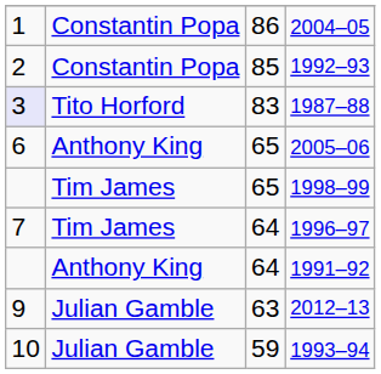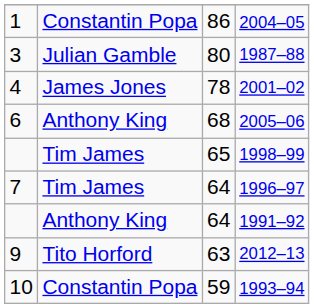- row: 2 | Constantin Popa | 85 | 1992–93
1987–88 | column 1: lavender background -> no background
1987–88 | column 2: Tito Horford -> Julian Gamble
1987–88 | column 3: 83 -> 80
+ row: 4 | James Jones | 78 | 2001–02
2005–06 | column 3: 65 -> 68
2012–13 | column 2: Julian Gamble -> Tito Horford
1993–94 | column 2: Julian Gamble -> Constantin Popa
